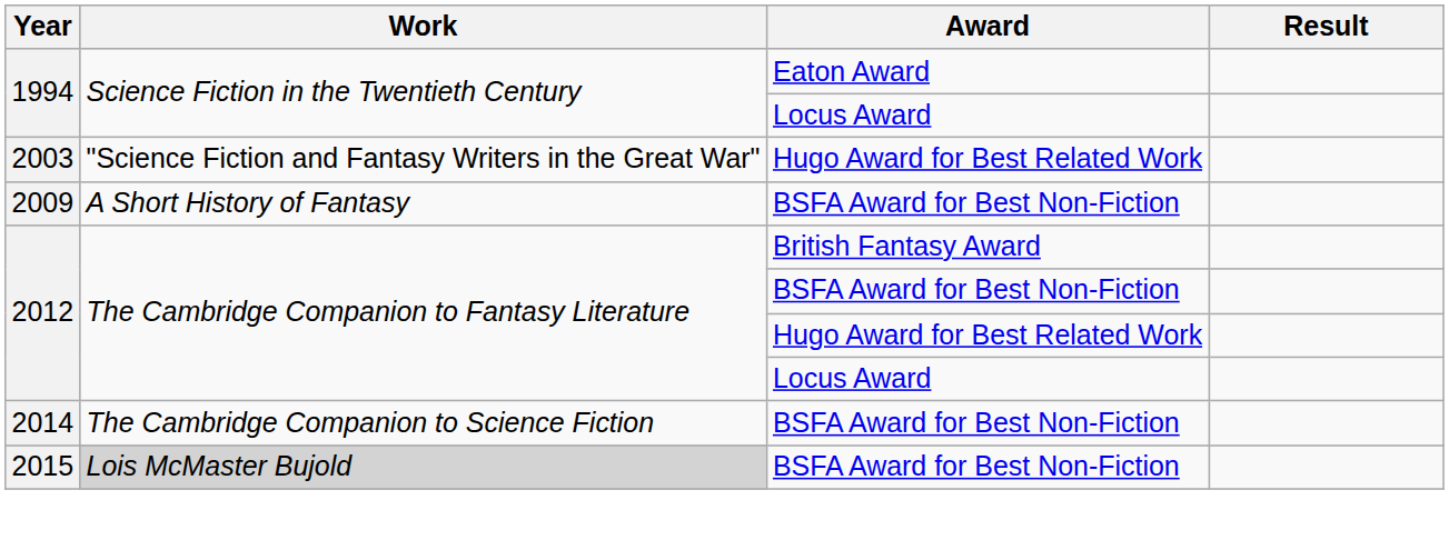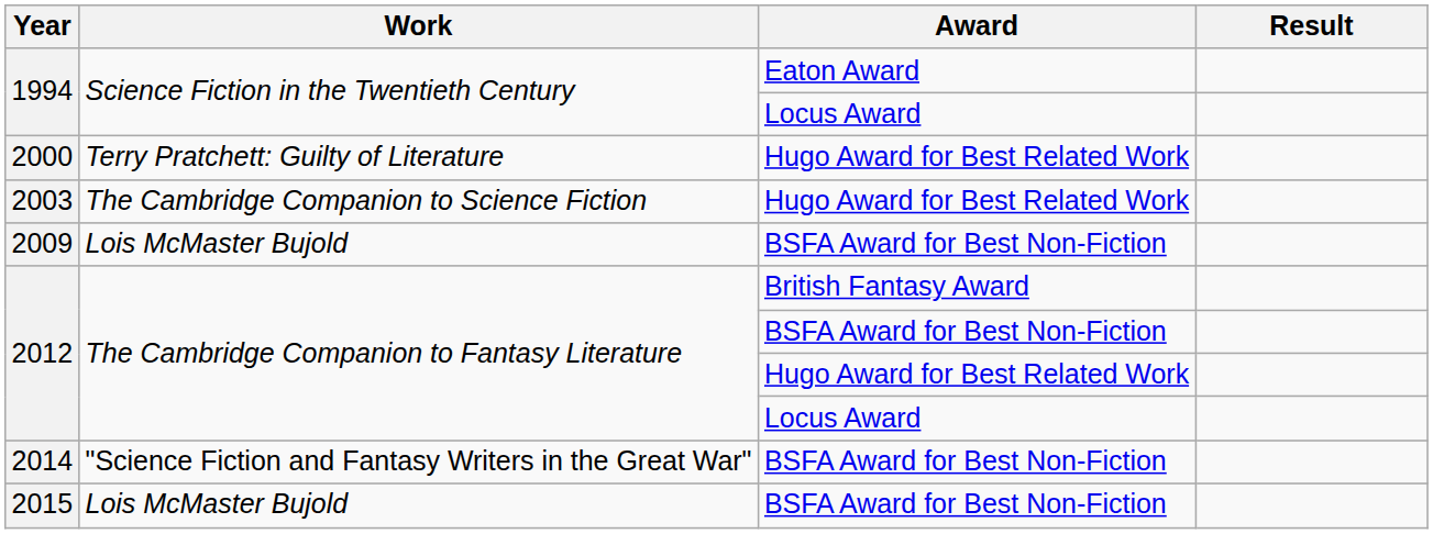+ row: 2000 | Terry Pratchett: Guilty of Literature | Hugo Award for Best Related Work
2003 | Work: "Science Fiction and Fantasy Writers in the Great War" -> The Cambridge Companion to Science Fiction
2009 | Work: A Short History of Fantasy -> Lois McMaster Bujold
2014 | Work: The Cambridge Companion to Science Fiction -> "Science Fiction and Fantasy Writers in the Great War"
2015 | Work: lightgrey background -> no background
